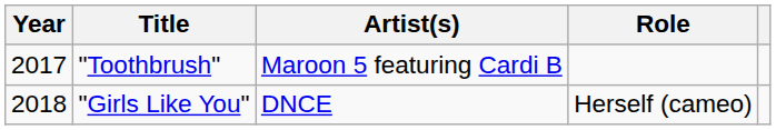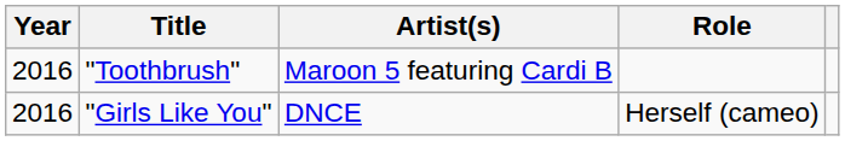"Toothbrush" | Year: 2017 -> 2016
"Girls Like You" | Year: 2018 -> 2016
